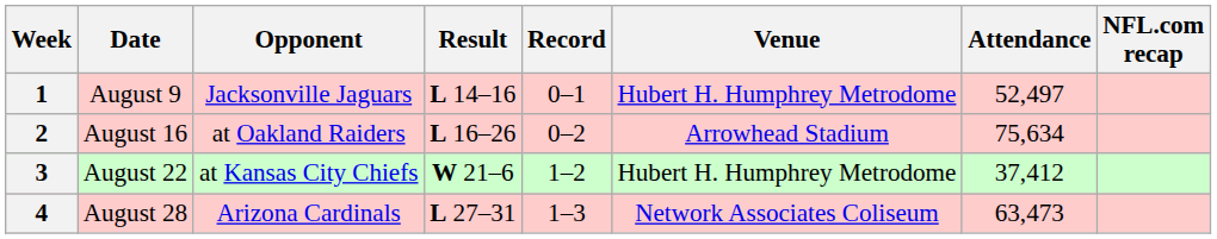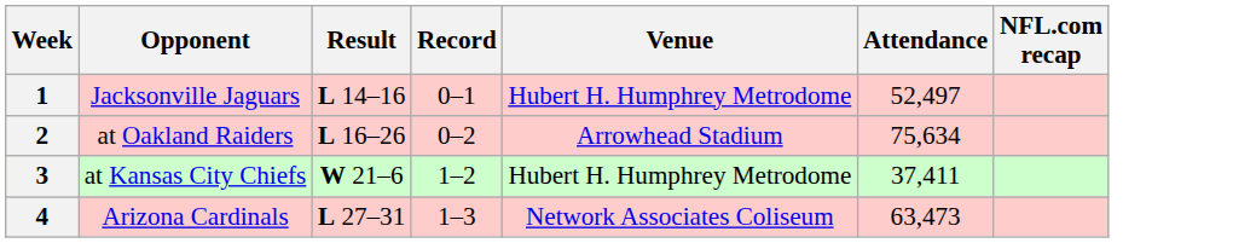- column: Date | August 9 | August 16 | August 22 | August 28
3 | Attendance: 37,412 -> 37,411
